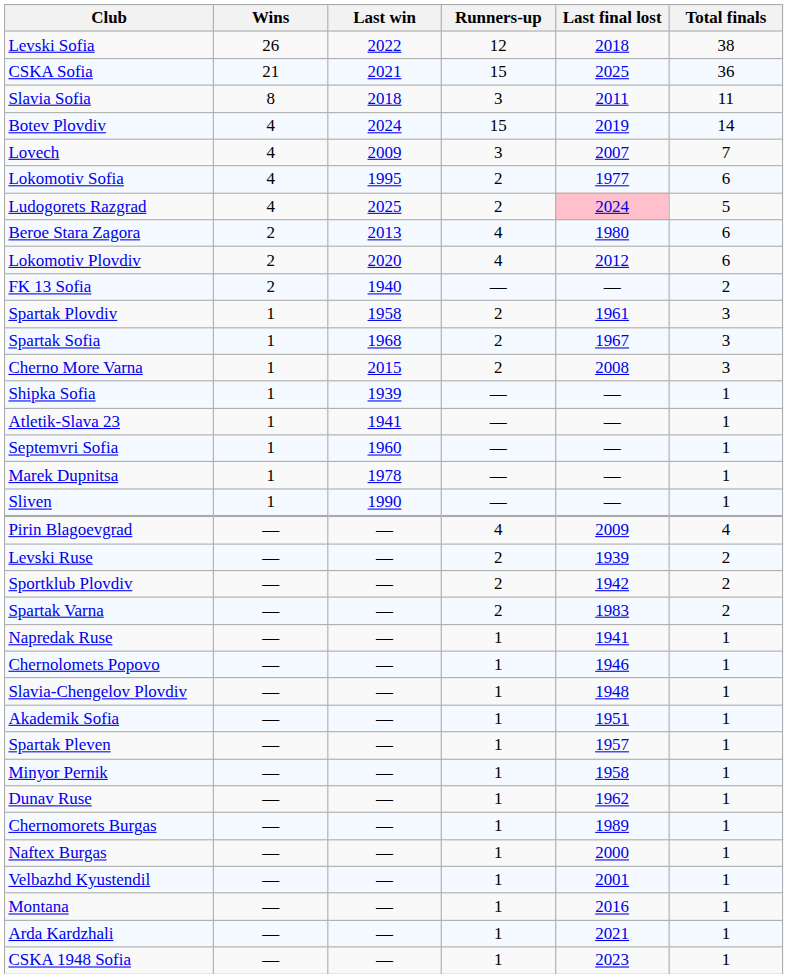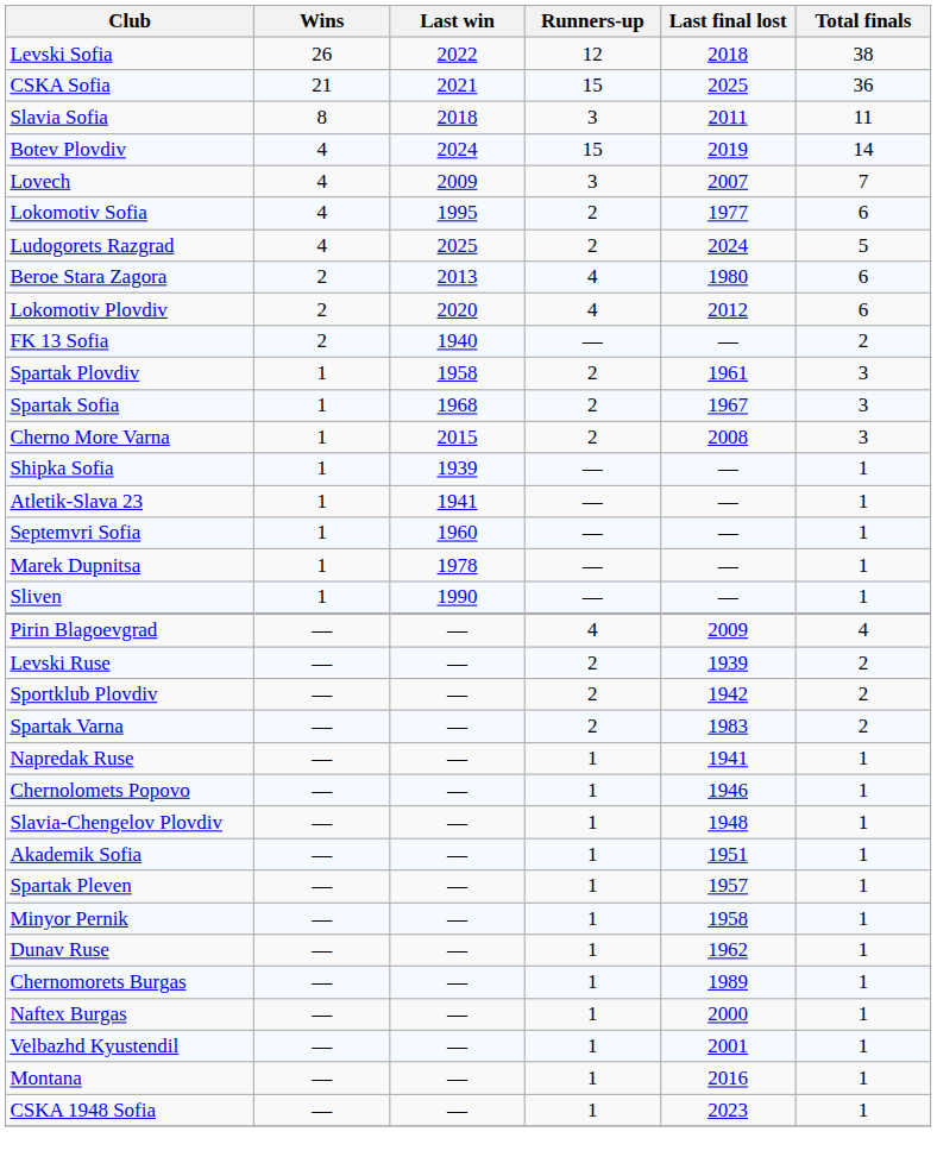Ludogorets Razgrad | Last final lost: pink background -> no background
- row: Arda Kardzhali | — | — | 1 | 2021 | 1
